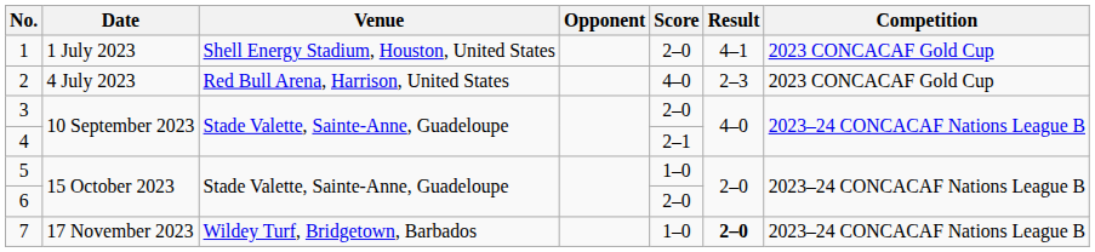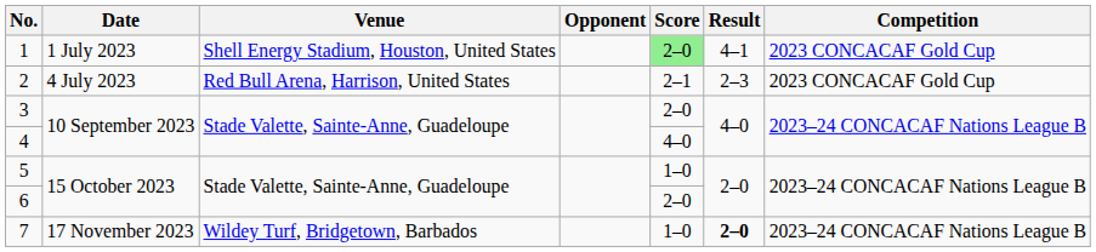1 | Score: no background -> lightgreen background
2 | Score: 4–0 -> 2–1
4 | Score: 2–1 -> 4–0
